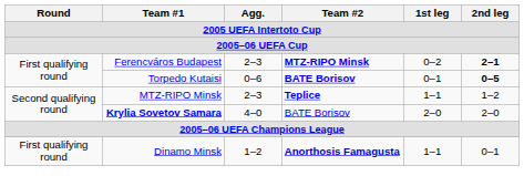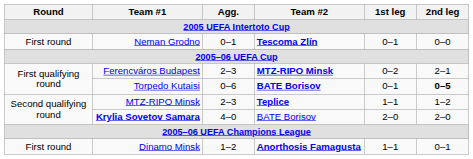+ row: First round | Neman Grodno | 0–1 | Tescoma Zlín | 0–1 | 0–0
Ferencváros Budapest | 2nd leg: bold -> normal
Dinamo Minsk | Round: First qualifying round -> First round
